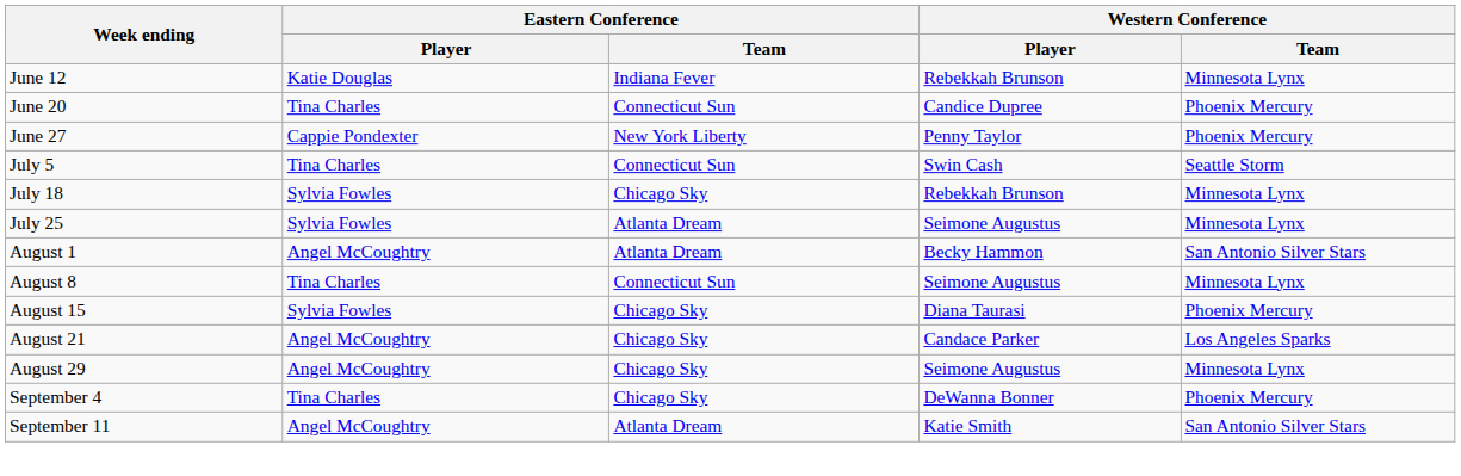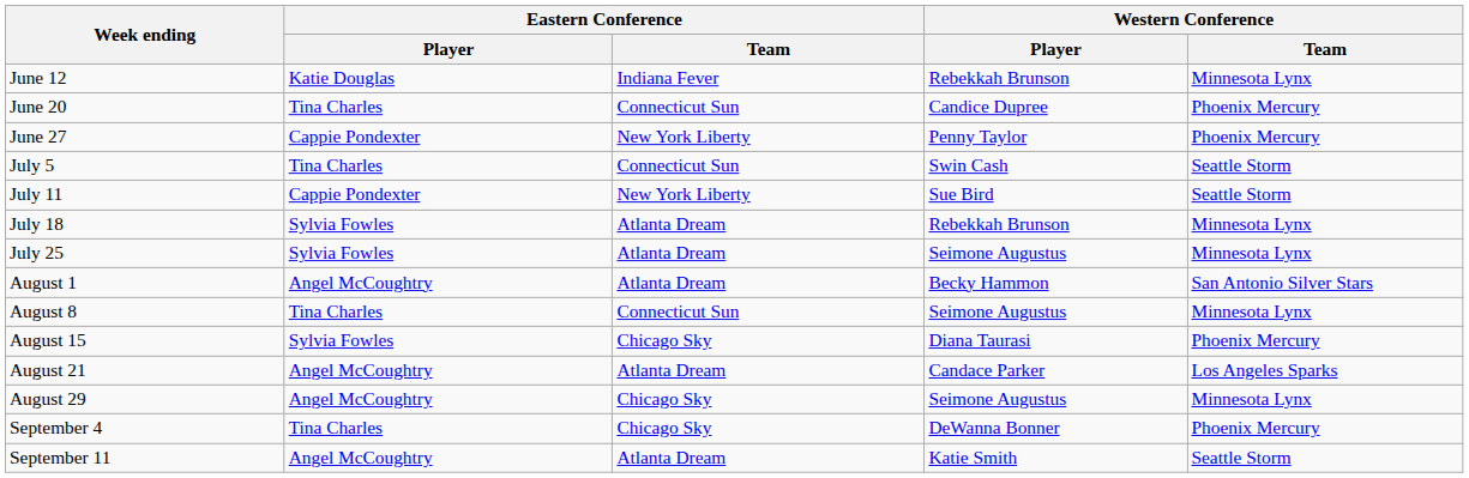+ row: July 11 | Cappie Pondexter | New York Liberty | Sue Bird | Seattle Storm
July 18 | Eastern Conference / Team: Chicago Sky -> Atlanta Dream
August 21 | Eastern Conference / Team: Chicago Sky -> Atlanta Dream
September 11 | Western Conference / Team: San Antonio Silver Stars -> Seattle Storm
